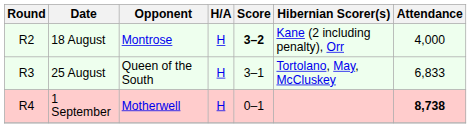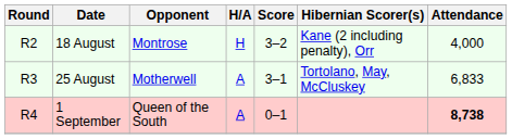18 August | Score: bold -> normal
25 August | Opponent: Queen of the South -> Motherwell
25 August | H/A: H -> A
1 September | Opponent: Motherwell -> Queen of the South
1 September | H/A: H -> A
